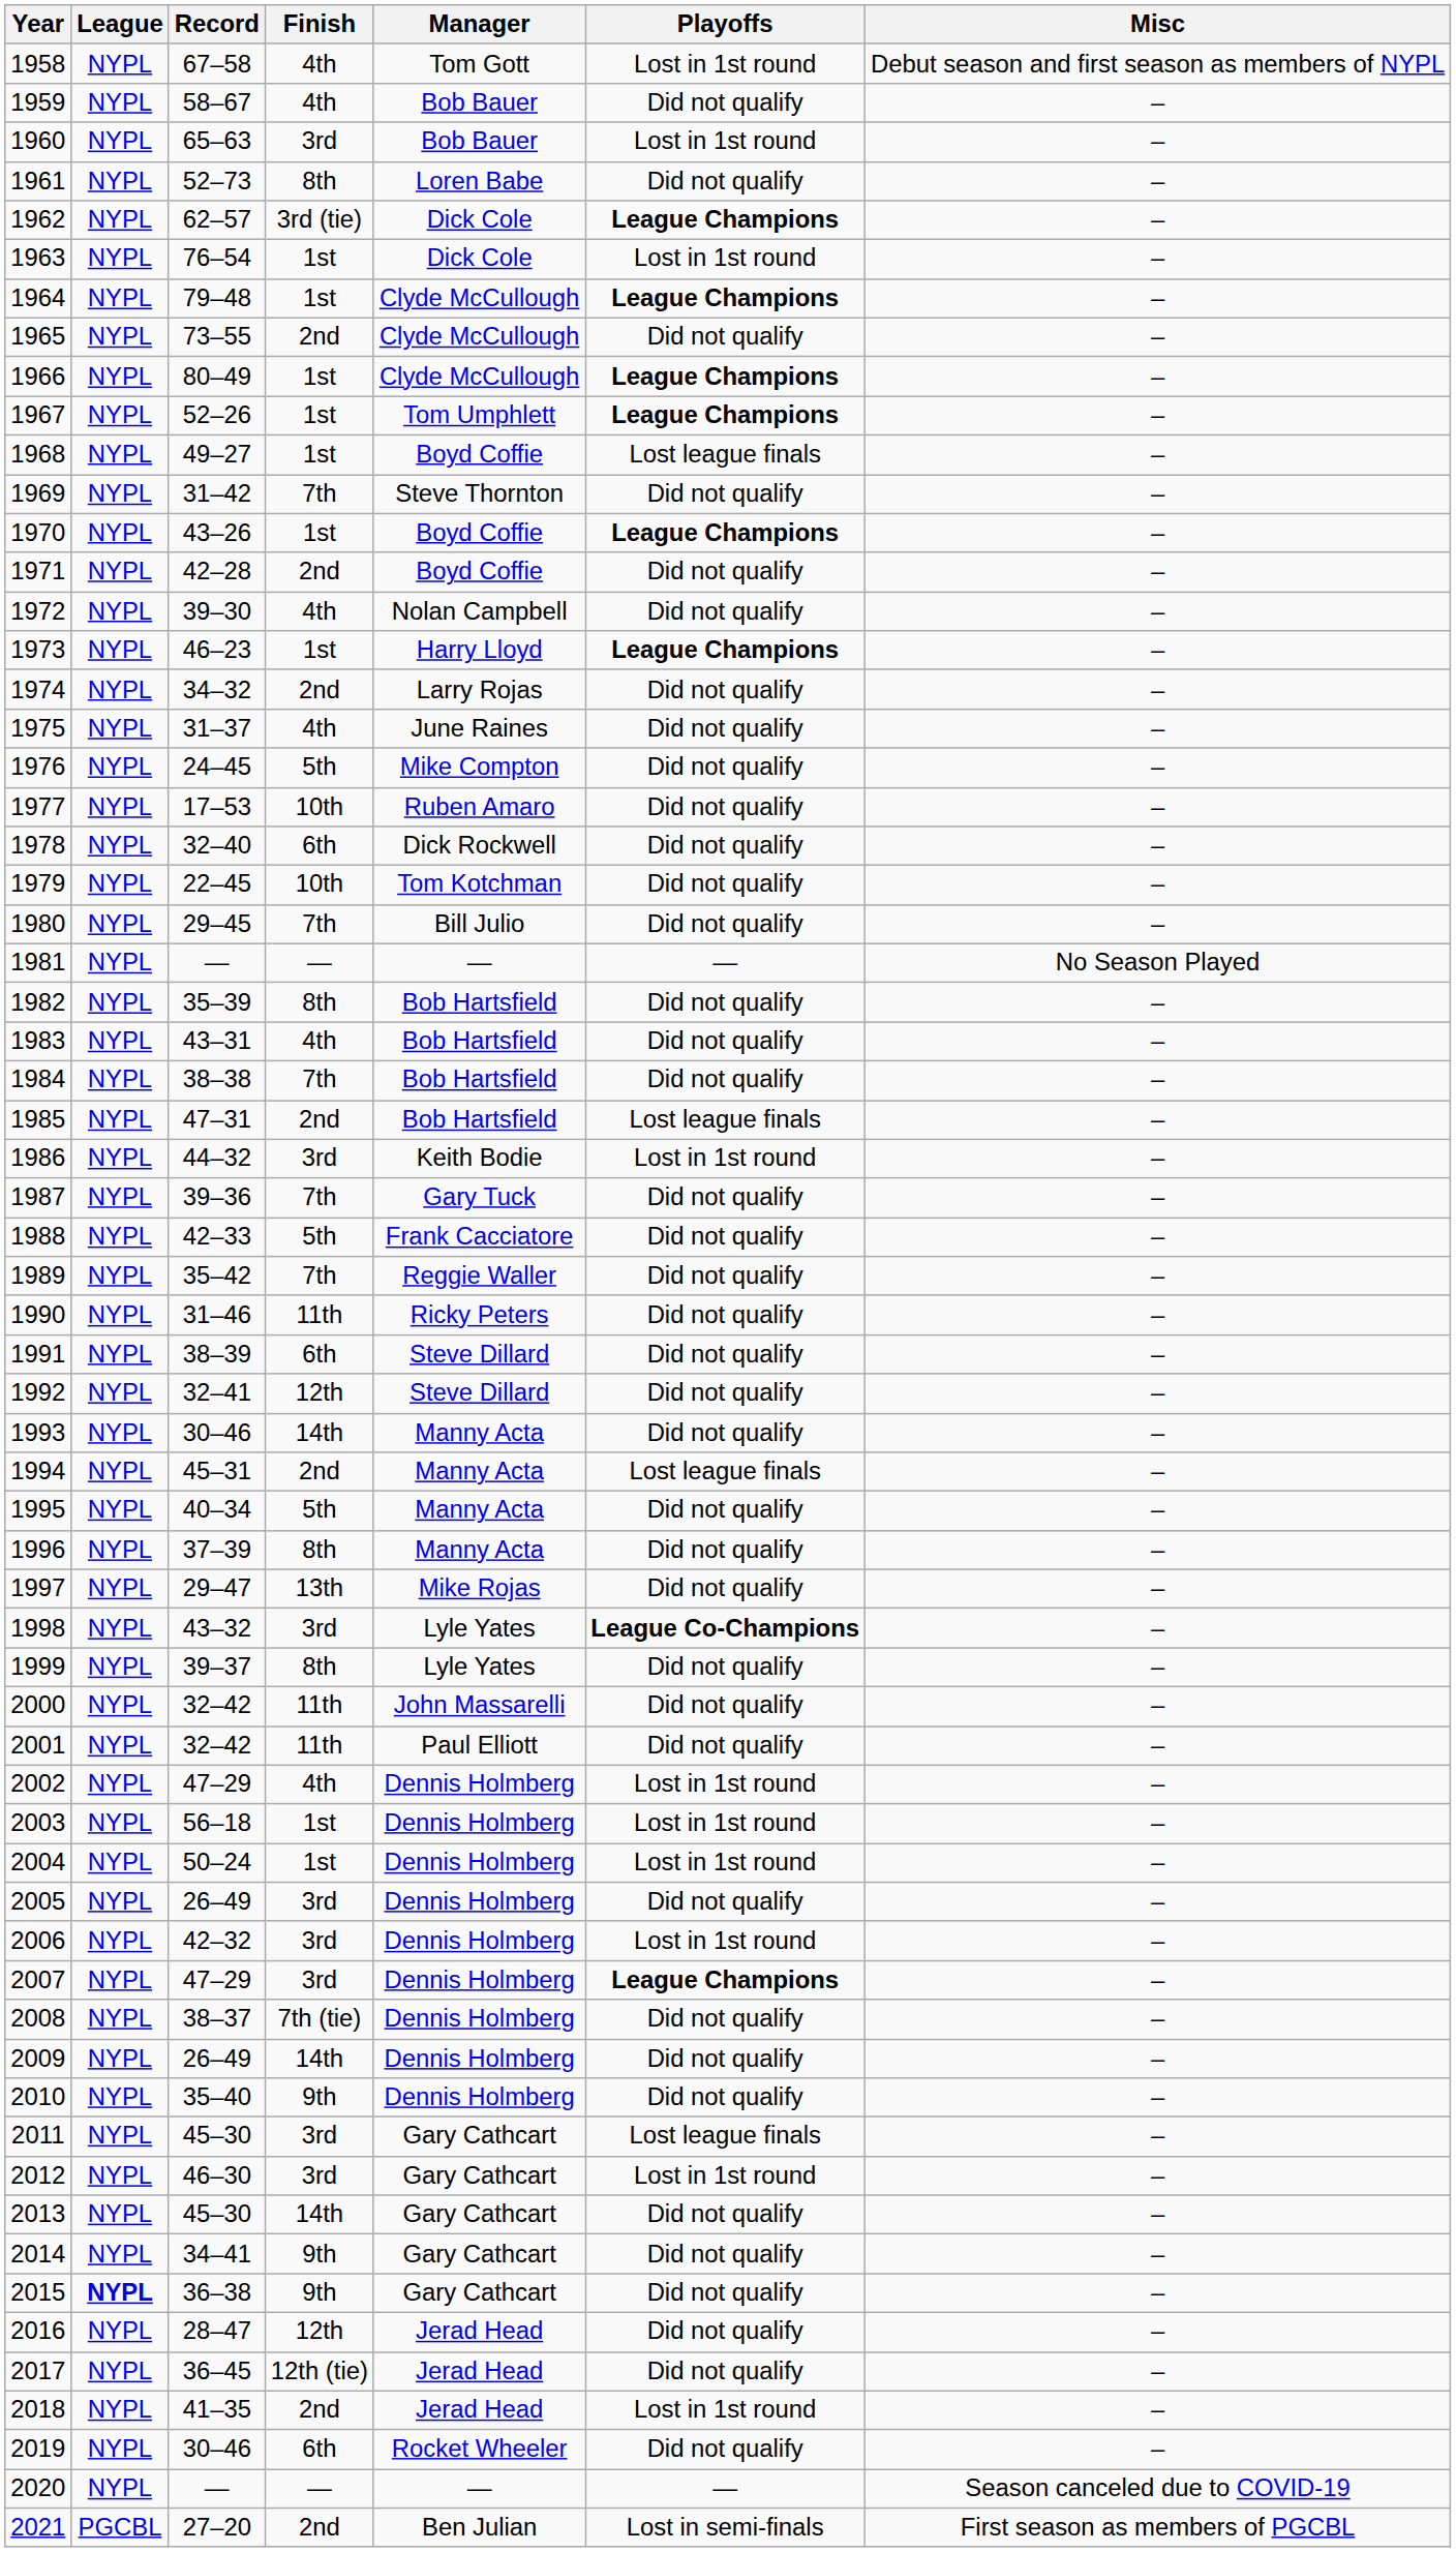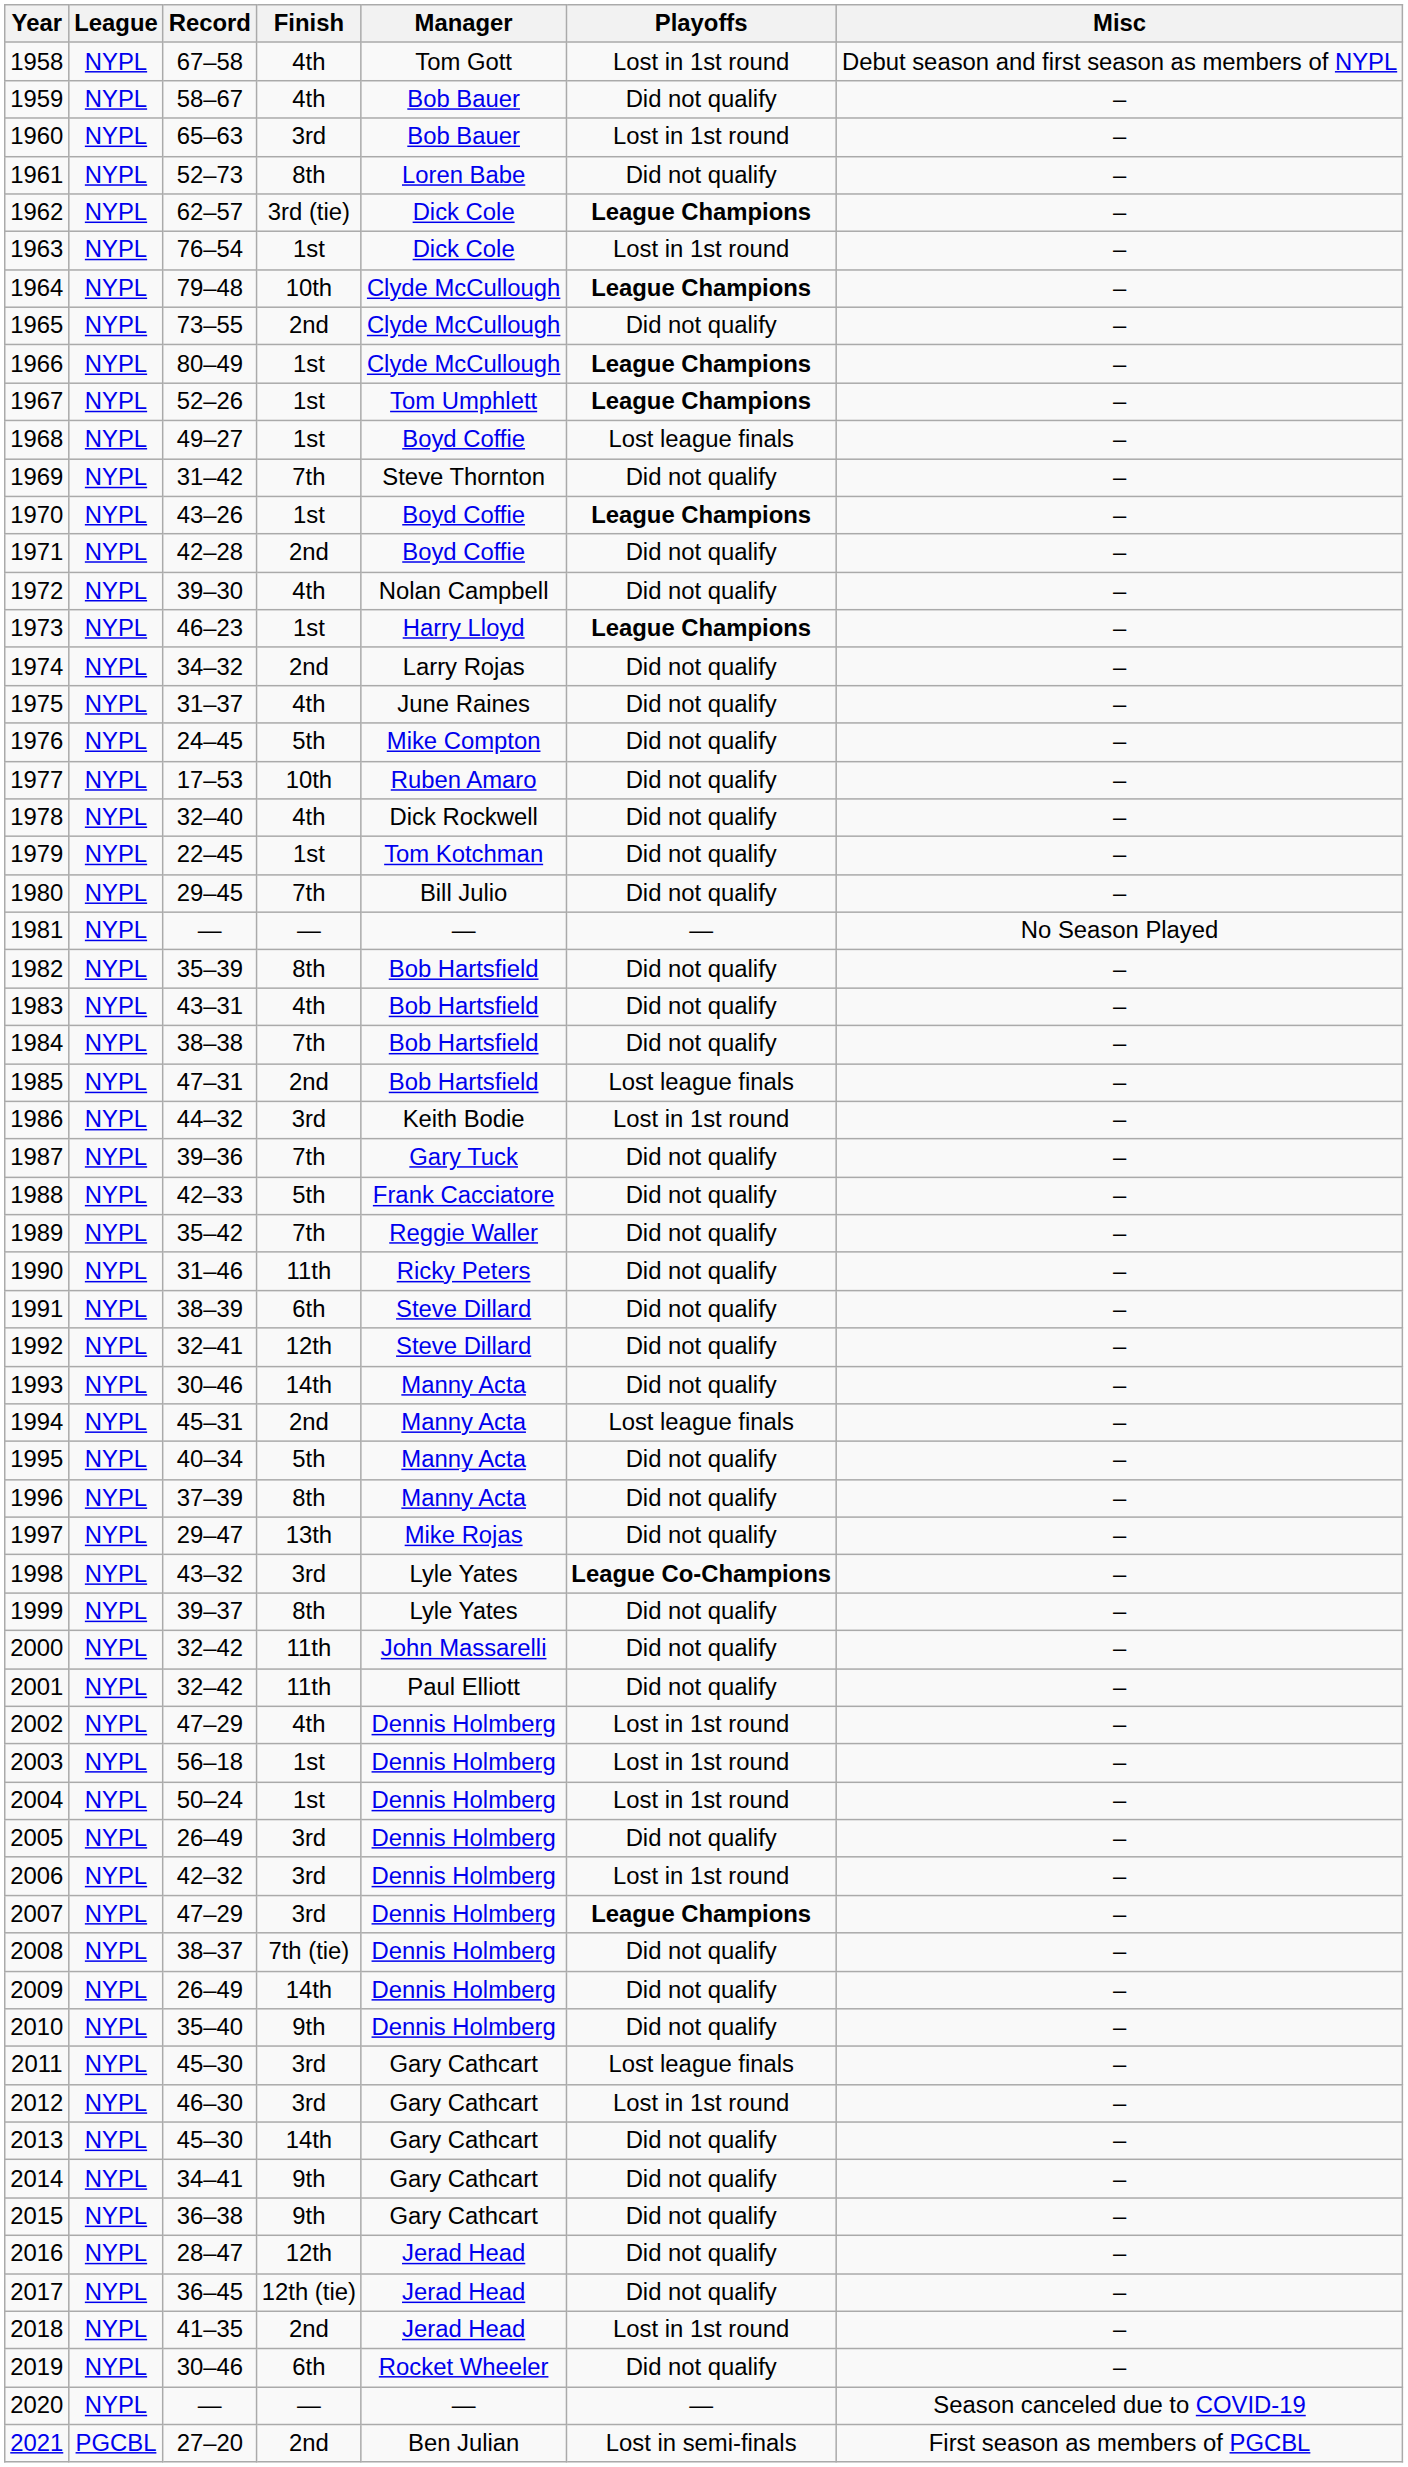1964 | Finish: 1st -> 10th
1978 | Finish: 6th -> 4th
1979 | Finish: 10th -> 1st
2015 | League: bold -> normal
